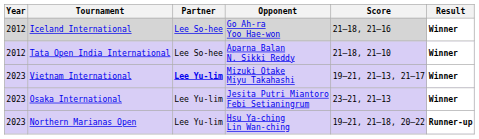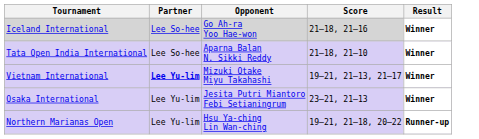- column: Year | 2012 | 2012 | 2023 | 2023 | 2023
